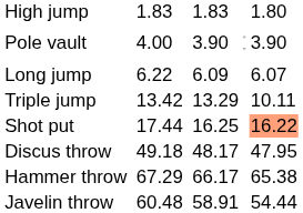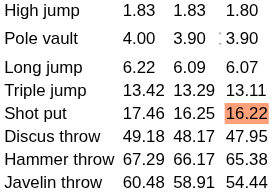Triple jump | column 7: 10.11 -> 13.11
Shot put | column 3: 17.44 -> 17.46
